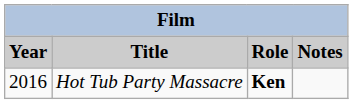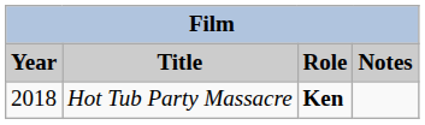Hot Tub Party Massacre | Year: 2016 -> 2018
